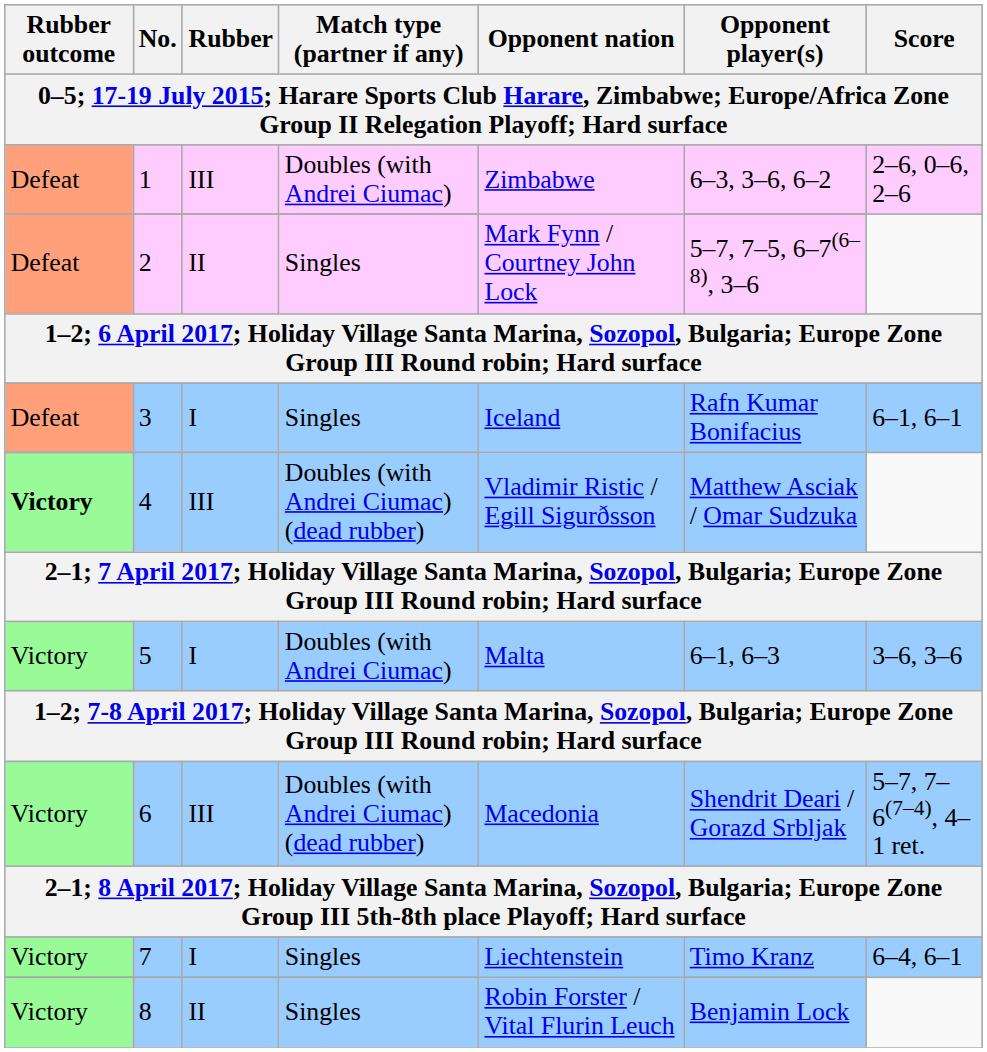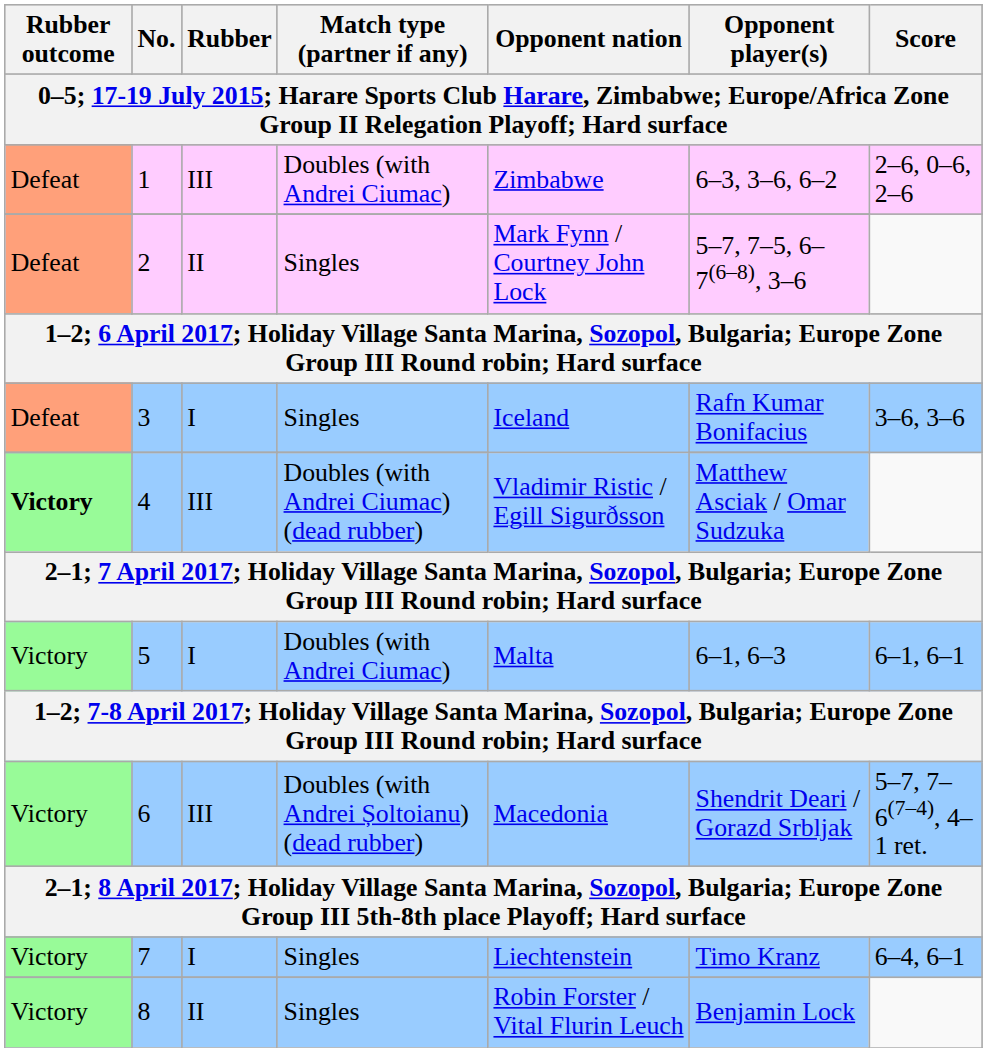3 | Score: 6–1, 6–1 -> 3–6, 3–6
5 | Score: 3–6, 3–6 -> 6–1, 6–1
6 | Match type (partner if any): Doubles (with Andrei Ciumac) (dead rubber) -> Doubles (with Andrei Șoltoianu) (dead rubber)
